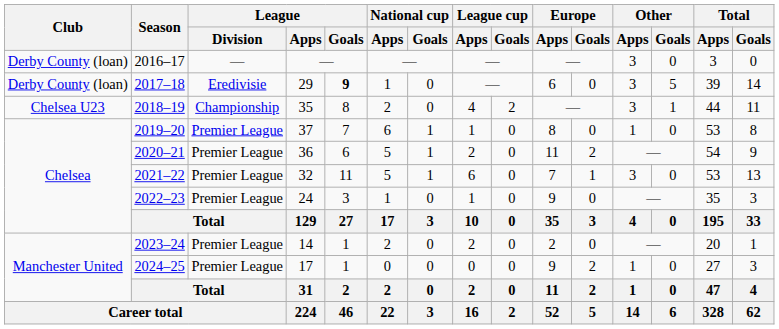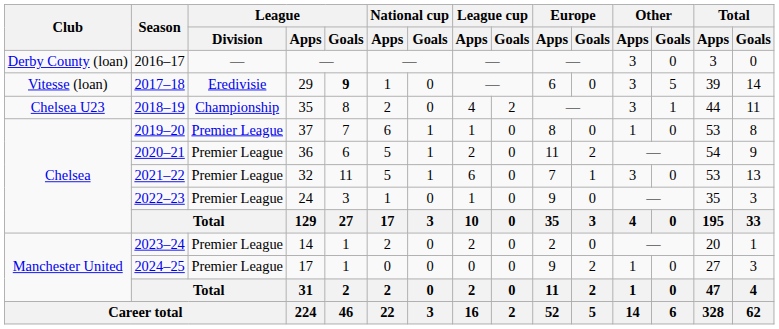2017–18 | Club: Derby County (loan) -> Vitesse (loan)
